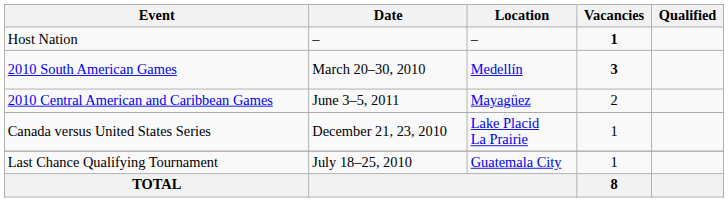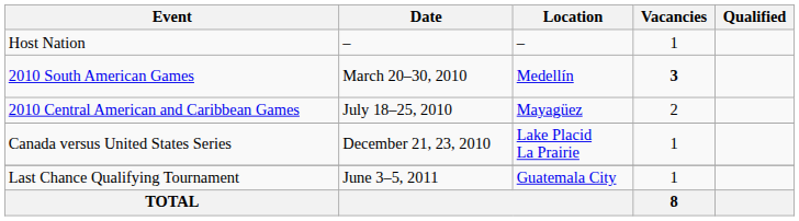Host Nation | Vacancies: bold -> normal
2010 Central American and Caribbean Games | Date: June 3–5, 2011 -> July 18–25, 2010
Last Chance Qualifying Tournament | Date: July 18–25, 2010 -> June 3–5, 2011
